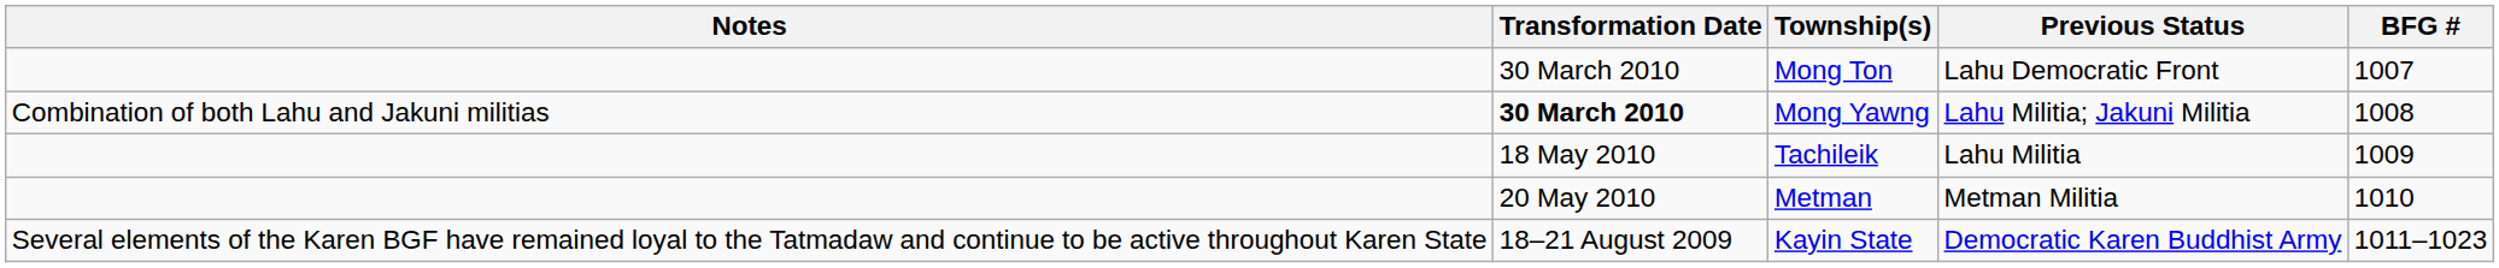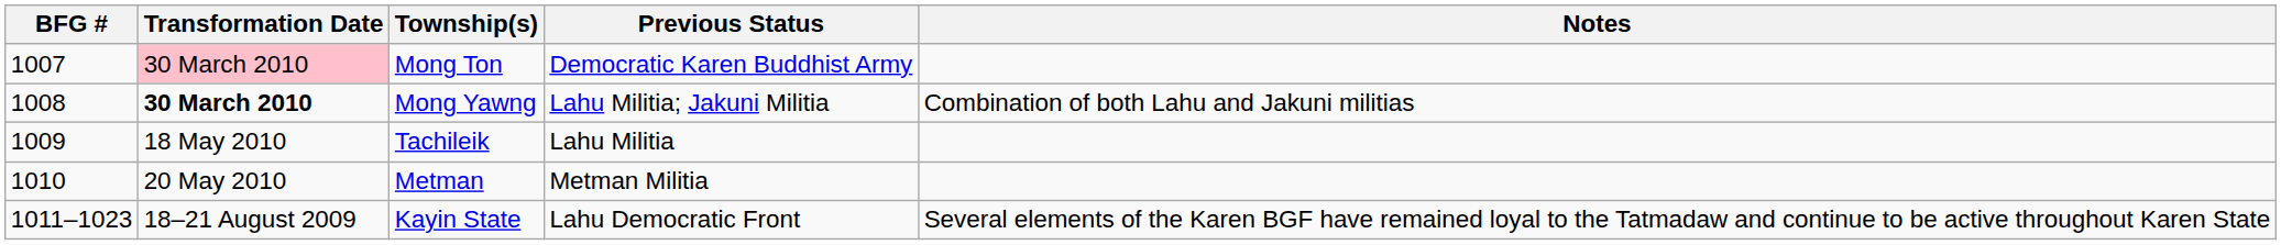columns swapped: BFG # <-> Notes
Mong Ton | Transformation Date: no background -> pink background
Mong Ton | Previous Status: Lahu Democratic Front -> Democratic Karen Buddhist Army
Kayin State | Previous Status: Democratic Karen Buddhist Army -> Lahu Democratic Front
